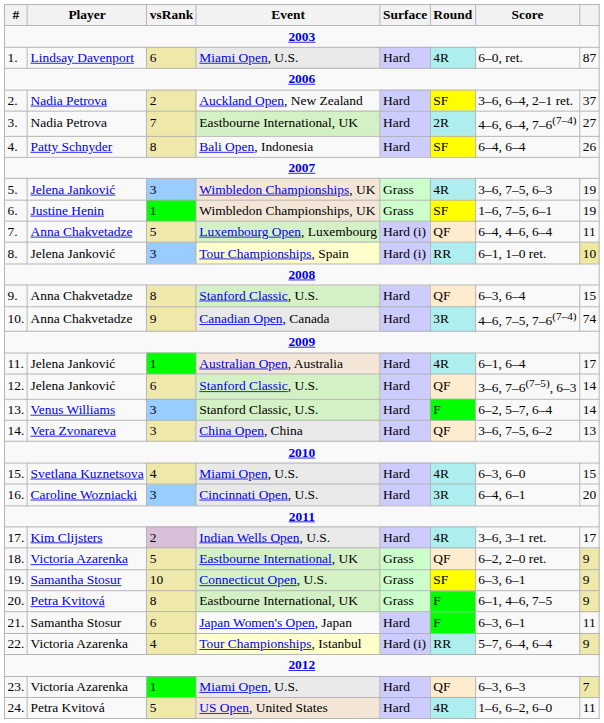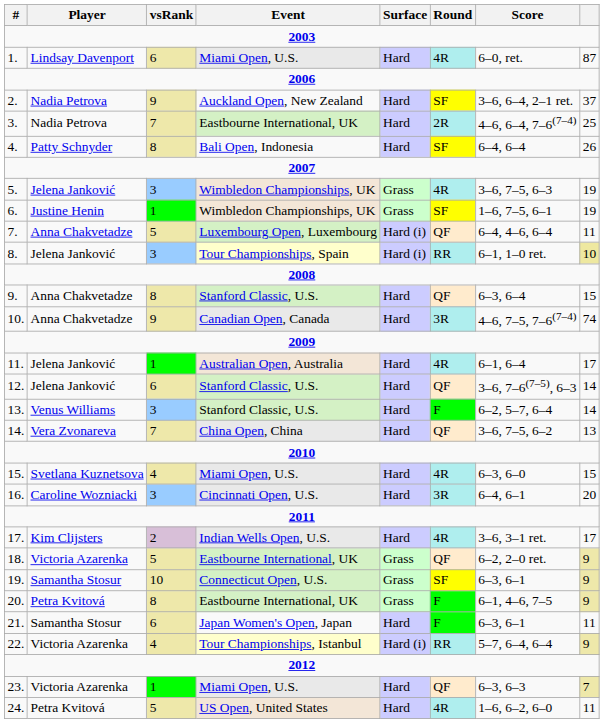2. | vsRank: 2 -> 9
3. | column 8: 27 -> 25
14. | vsRank: 3 -> 7
